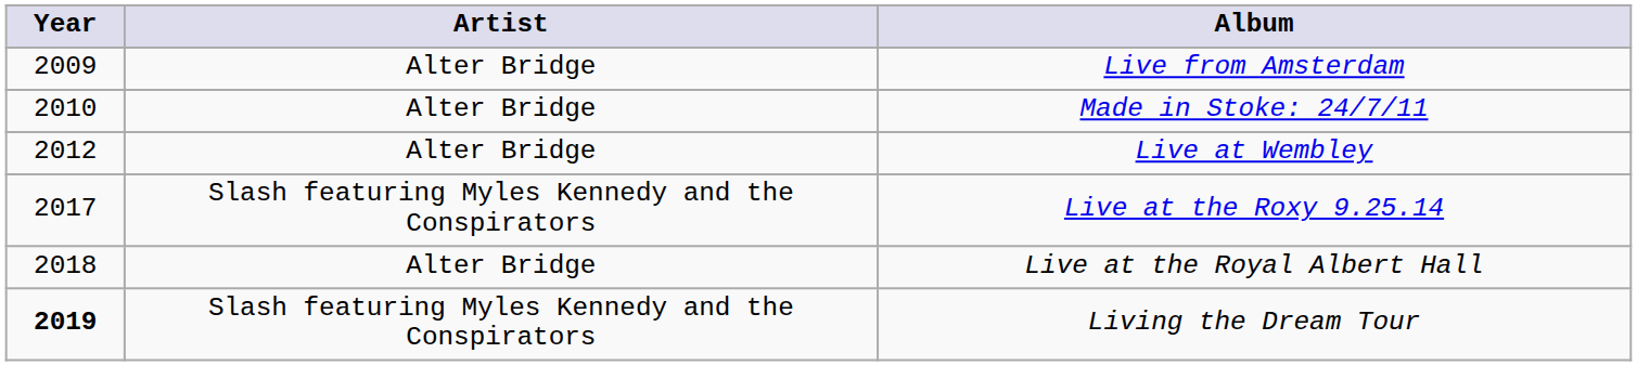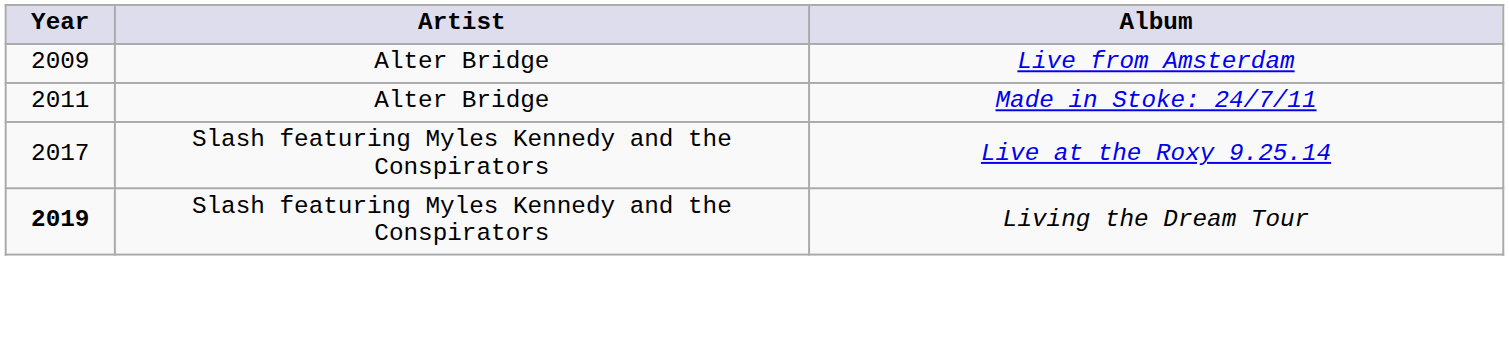Made in Stoke: 24/7/11 | Year: 2010 -> 2011
- row: 2012 | Alter Bridge | Live at Wembley
- row: 2018 | Alter Bridge | Live at the Royal Albert Hall
